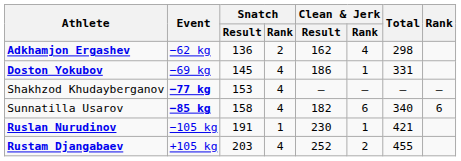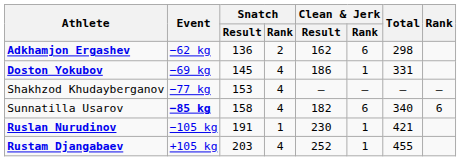Adkhamjon Ergashev | Clean & Jerk / Rank: 4 -> 6
Shakhzod Khudayberganov | Event: bold -> normal
Rustam Djangabaev | Clean & Jerk / Rank: 2 -> 1
